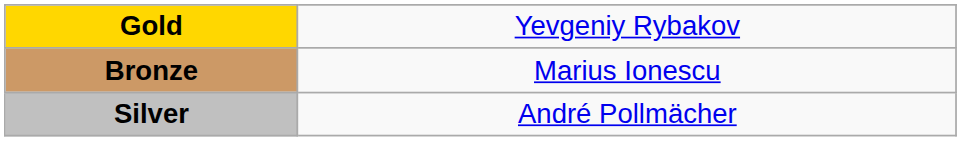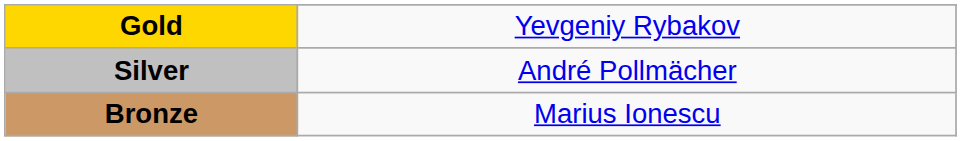rows swapped: Silver <-> Bronze
